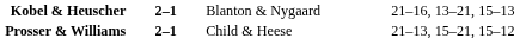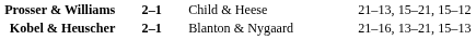rows swapped: Kobel & Heuscher <-> Prosser & Williams
